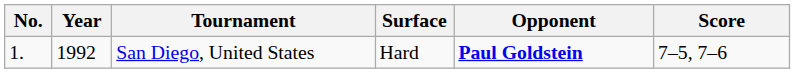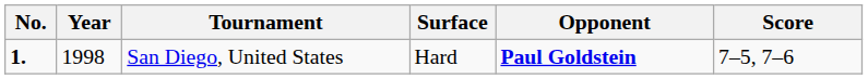San Diego, United States | No.: normal -> bold
San Diego, United States | Year: 1992 -> 1998
